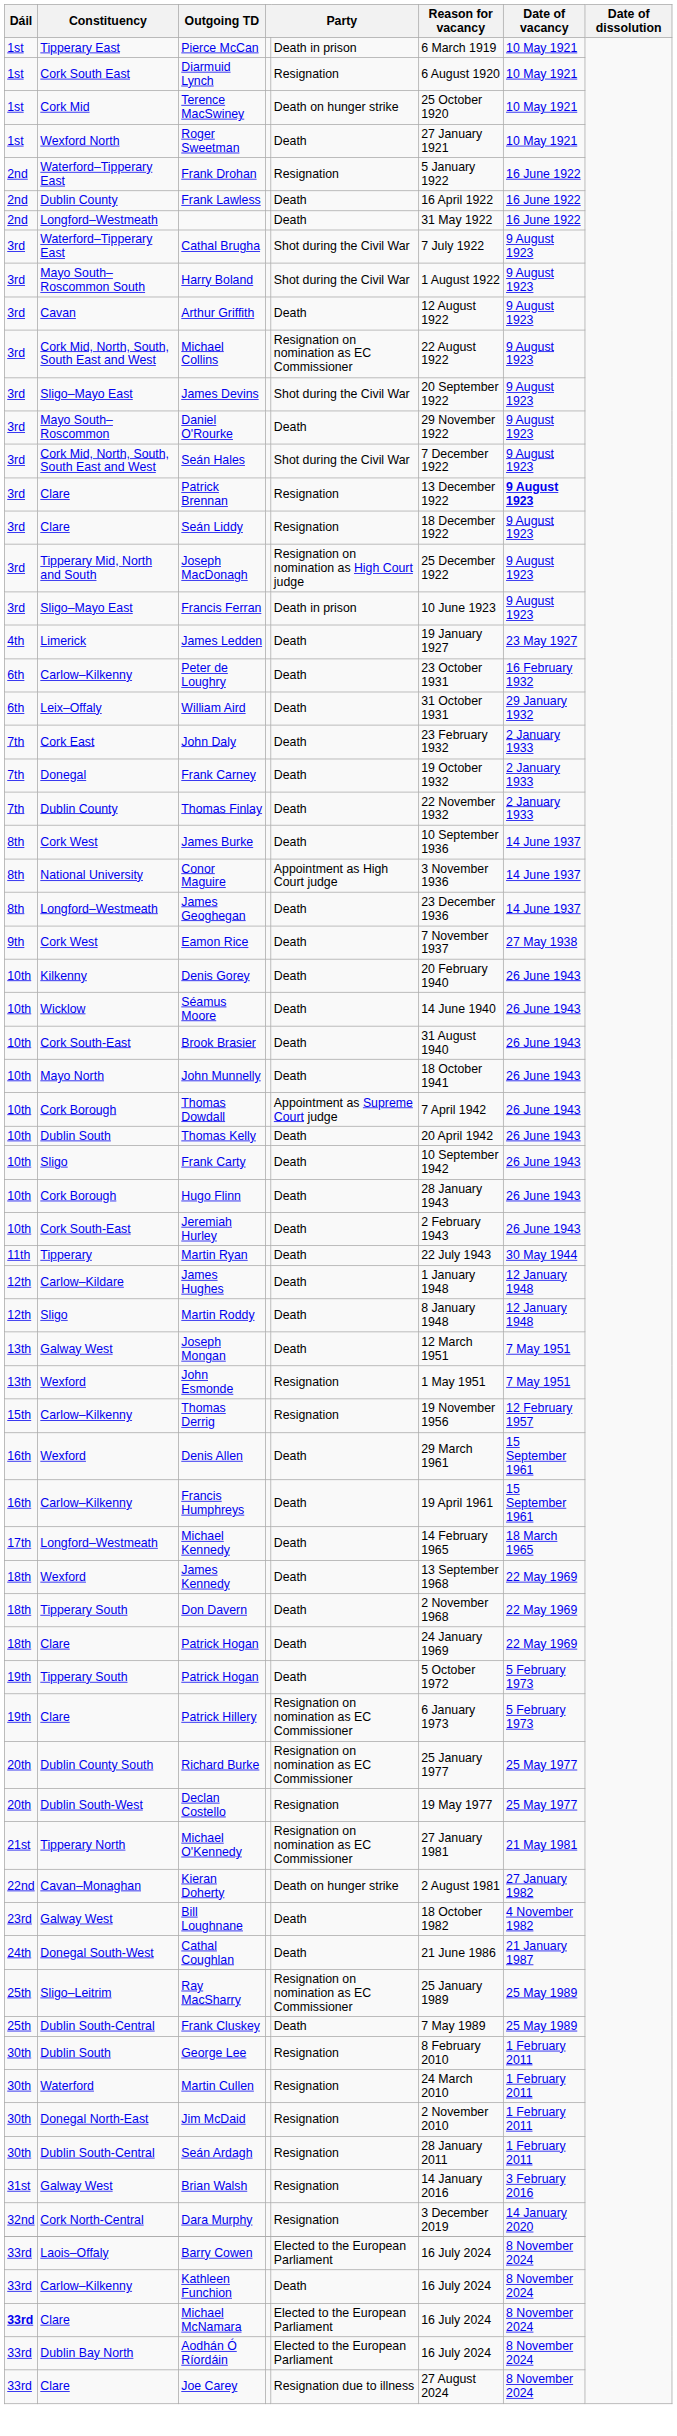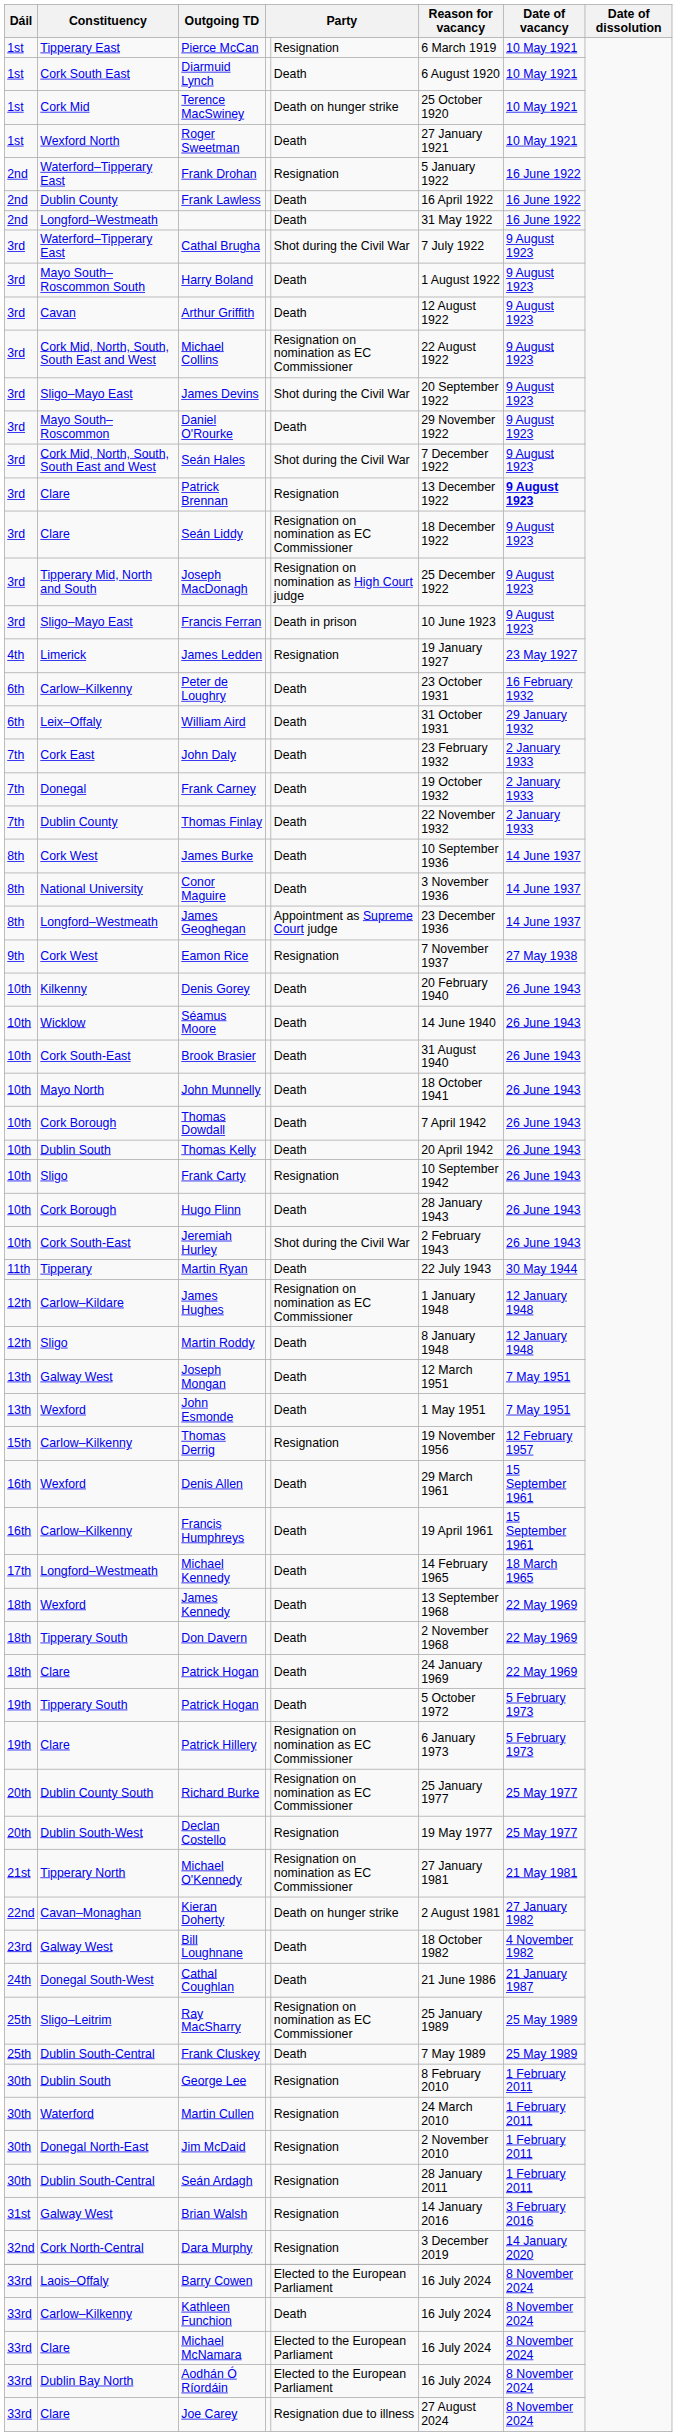Pierce McCan | column 5: Death in prison -> Resignation
Diarmuid Lynch | column 5: Resignation -> Death
Harry Boland | column 5: Shot during the Civil War -> Death
Seán Liddy | column 5: Resignation -> Resignation on nomination as EC Commissioner
James Ledden | column 5: Death -> Resignation
Conor Maguire | column 5: Appointment as High Court judge -> Death
James Geoghegan | column 5: Death -> Appointment as Supreme Court judge
Eamon Rice | column 5: Death -> Resignation
Thomas Dowdall | column 5: Appointment as Supreme Court judge -> Death
Frank Carty | column 5: Death -> Resignation
Jeremiah Hurley | column 5: Death -> Shot during the Civil War
James Hughes | column 5: Death -> Resignation on nomination as EC Commissioner
John Esmonde | column 5: Resignation -> Death
Michael McNamara | Dáil: bold -> normal
